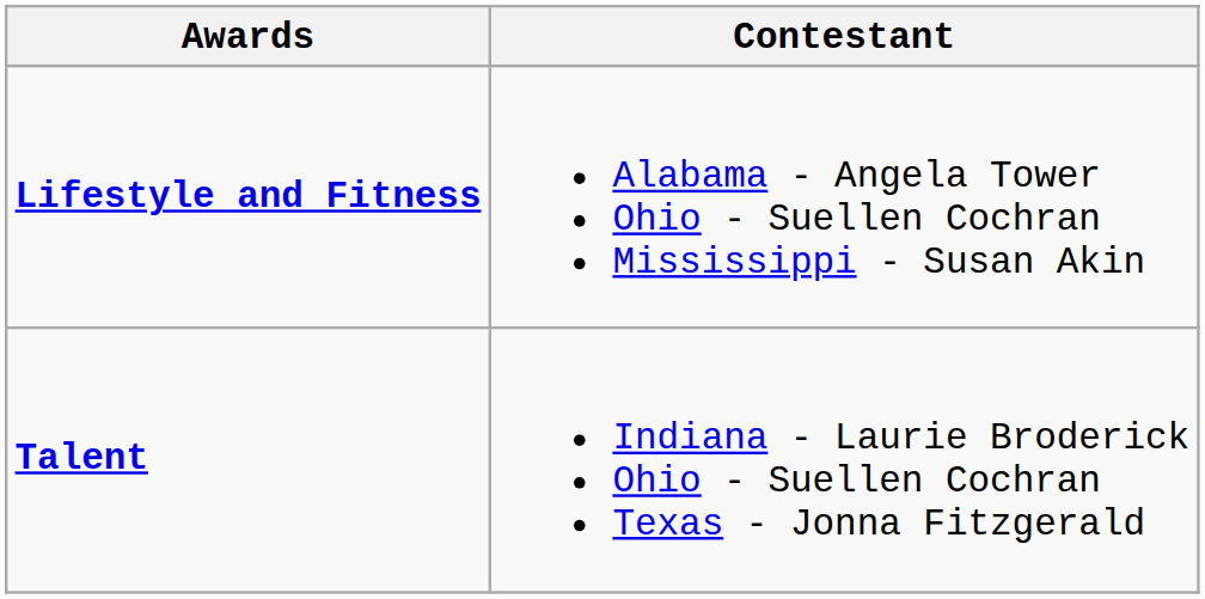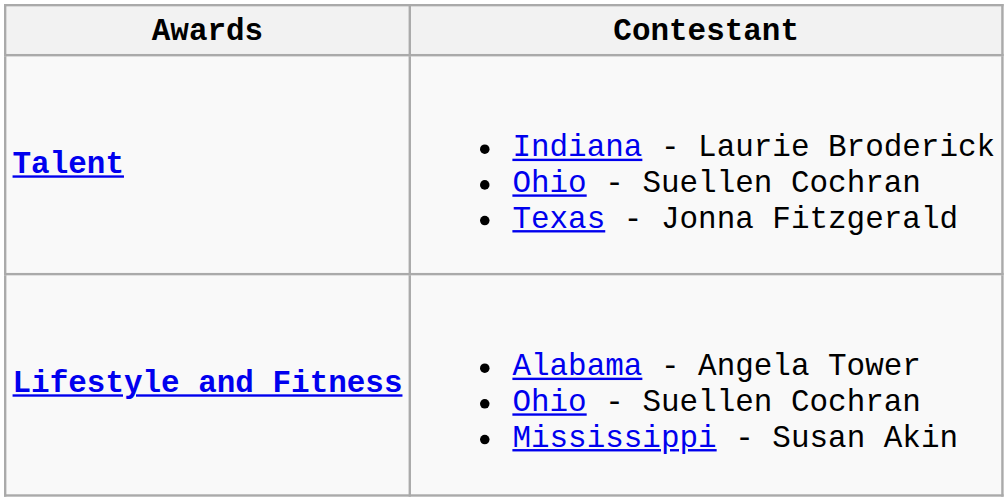rows swapped: Lifestyle and Fitness <-> Talent
